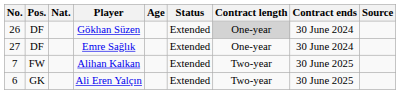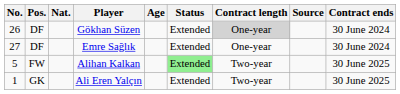columns swapped: Contract ends <-> Source
Alihan Kalkan | No.: 7 -> 5
Alihan Kalkan | Status: no background -> lightgreen background
Ali Eren Yalçın | No.: 6 -> 1
